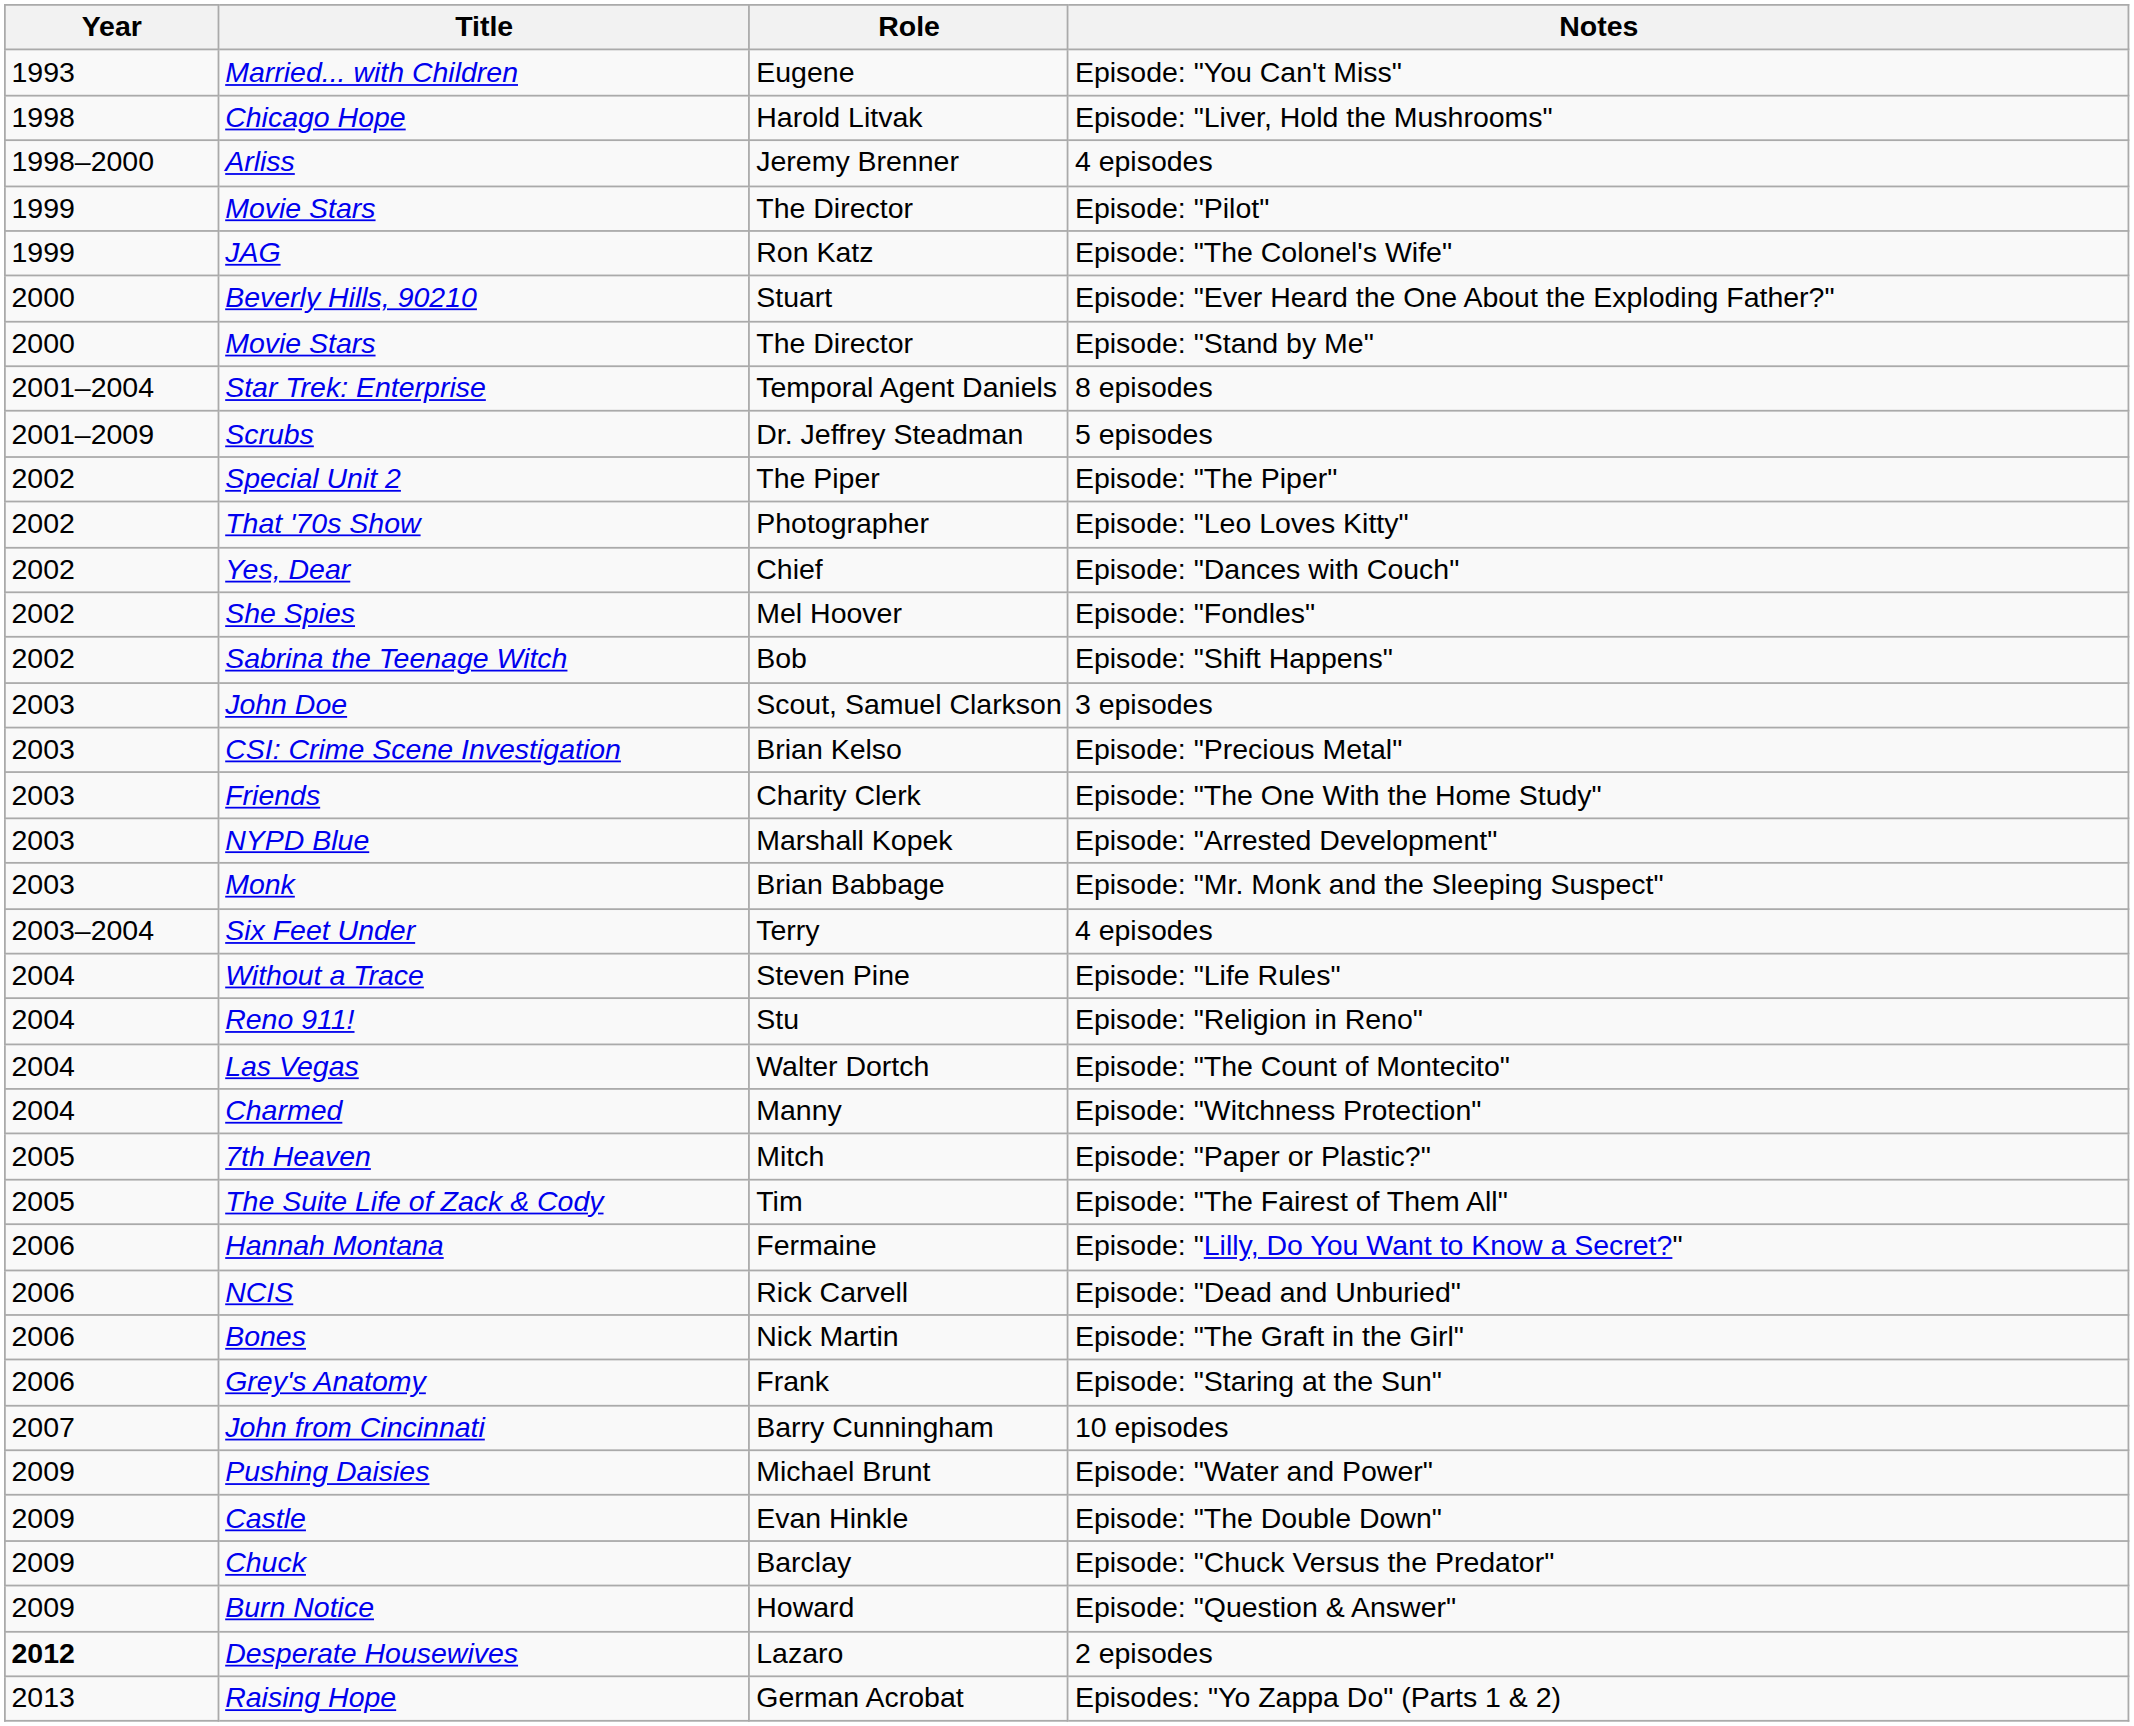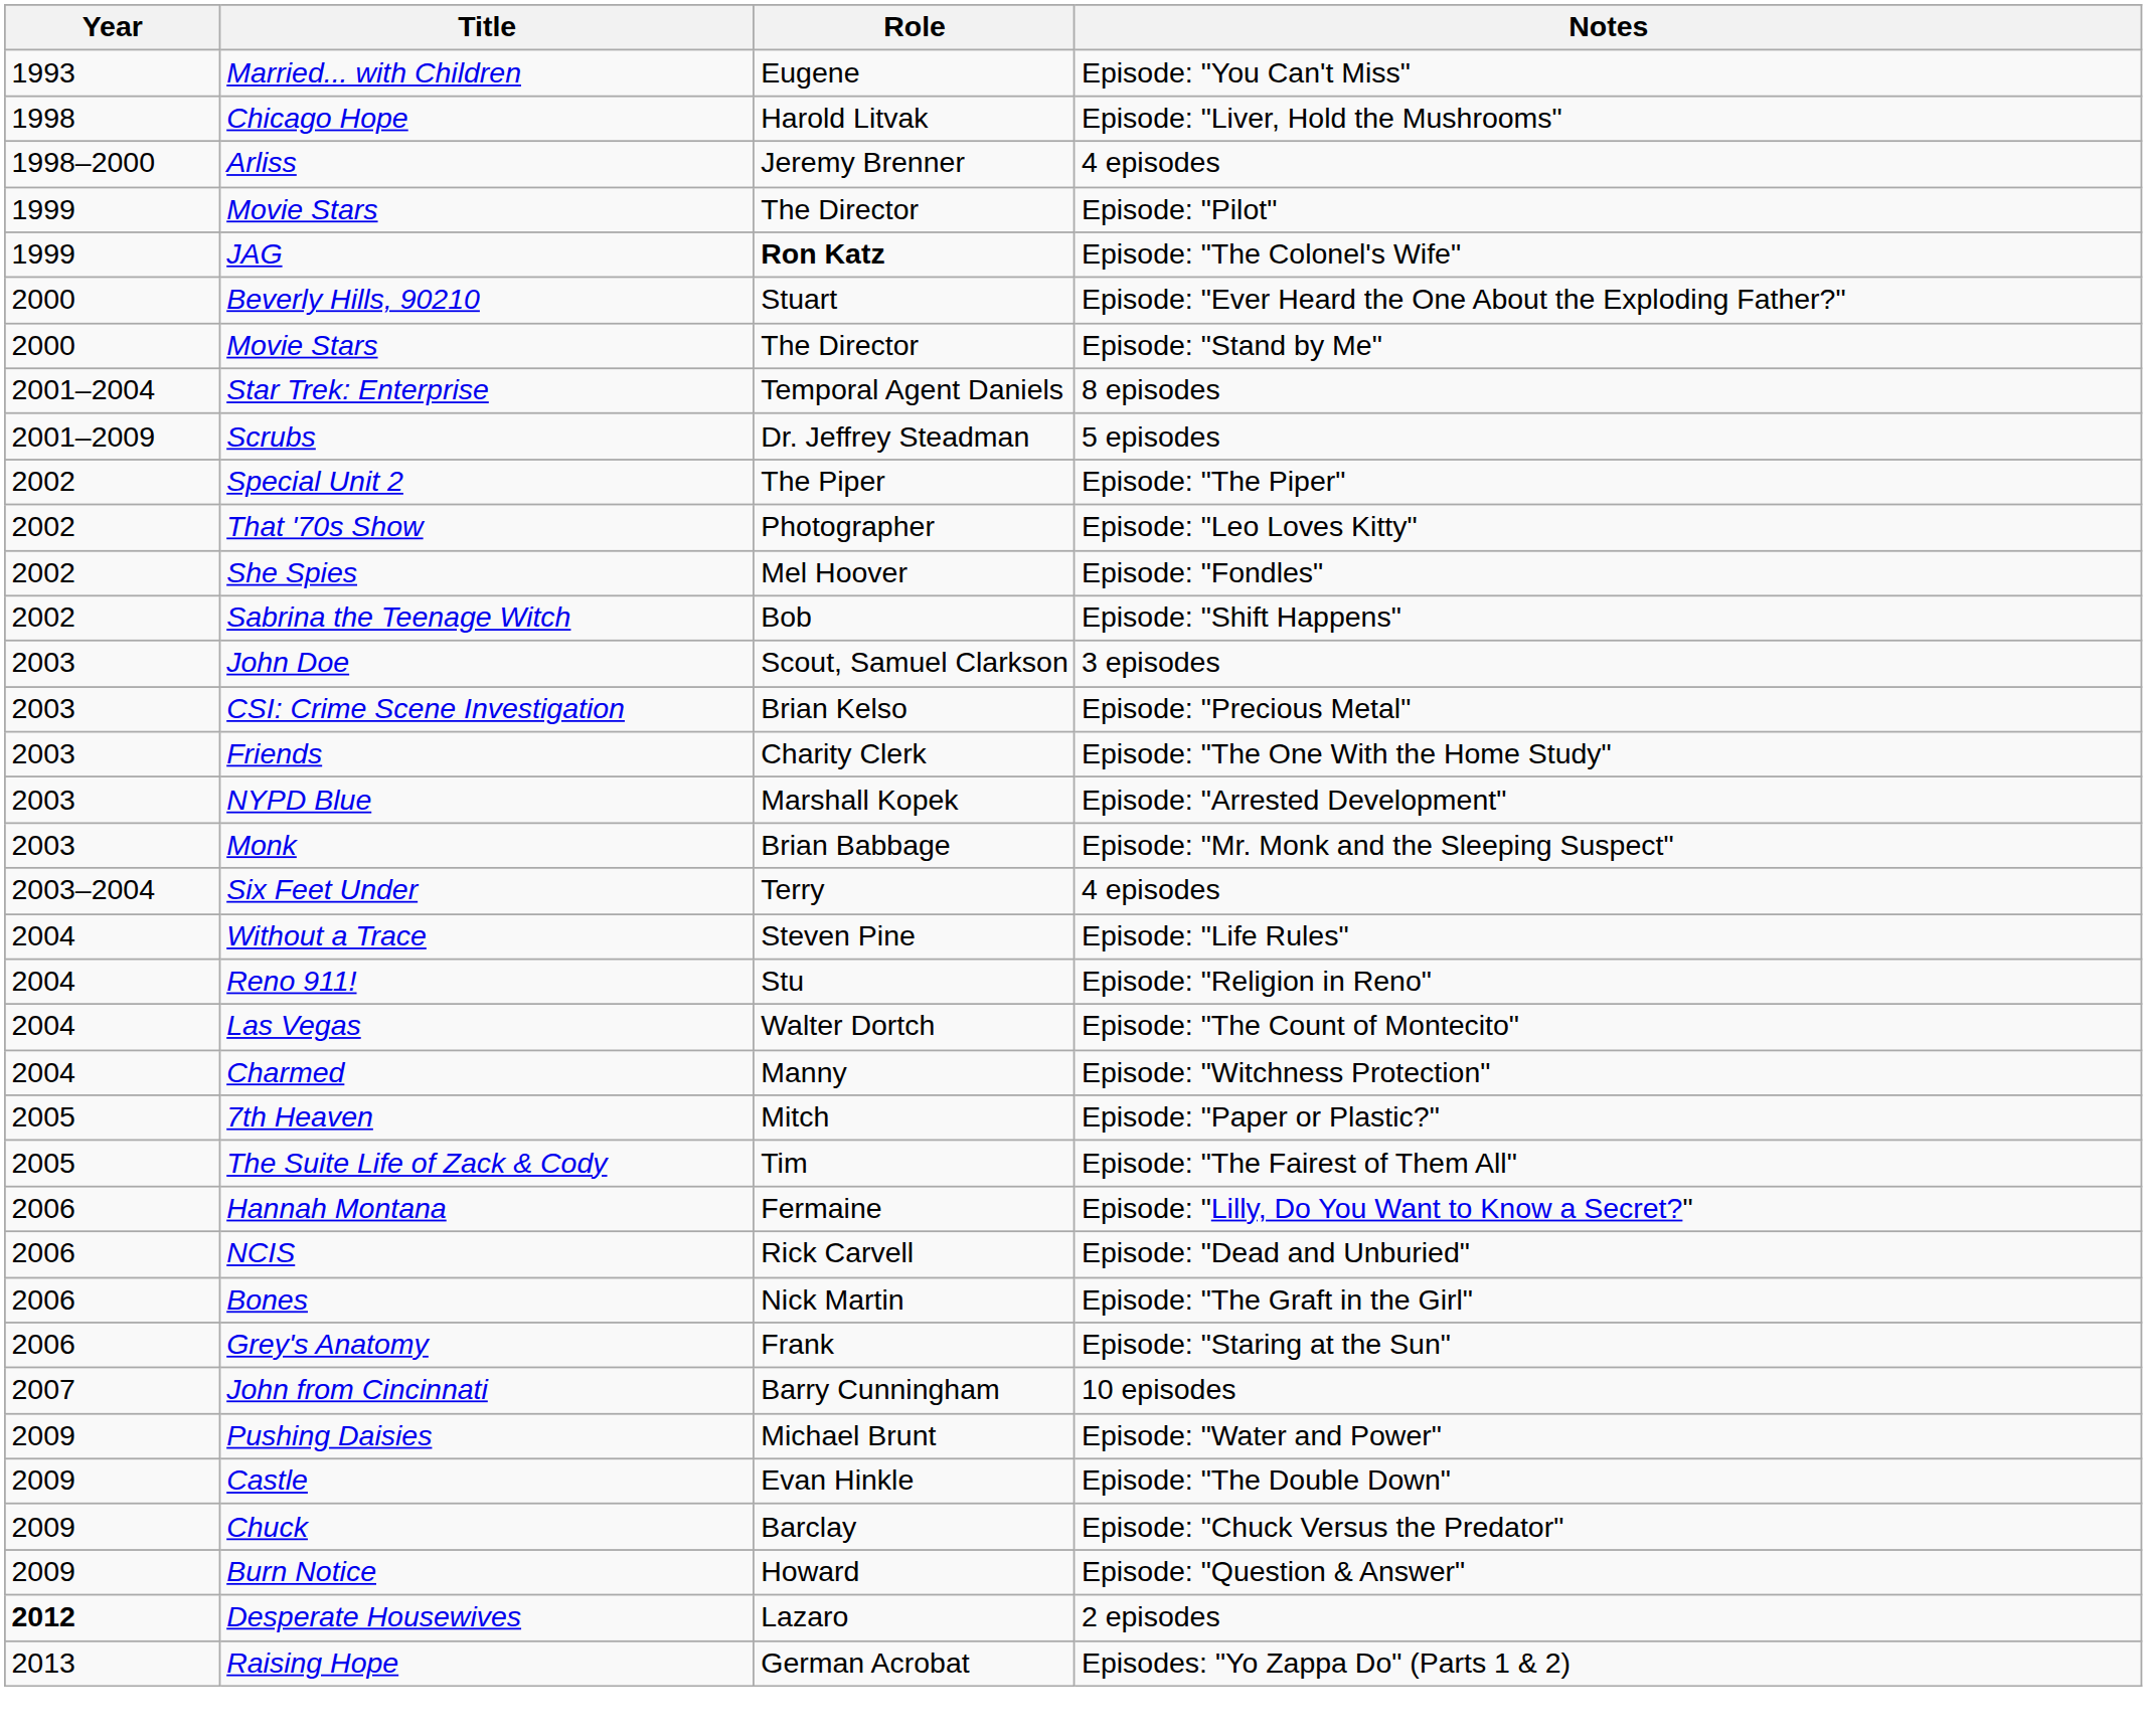JAG | Role: normal -> bold
- row: 2002 | Yes, Dear | Chief | Episode: "Dances with Couch"
